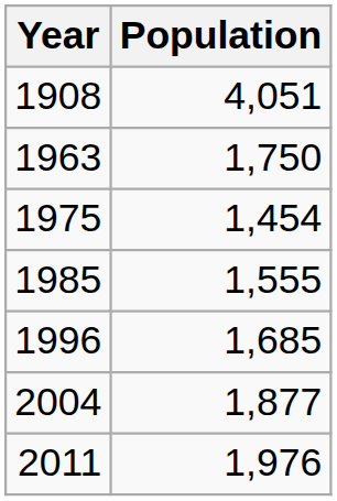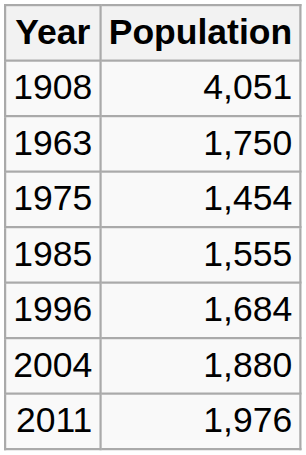1996 | Population: 1,685 -> 1,684
2004 | Population: 1,877 -> 1,880
